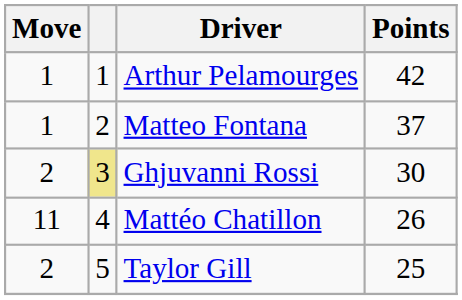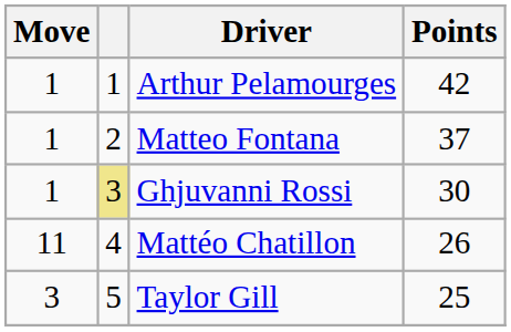Ghjuvanni Rossi | Move: 2 -> 1
Taylor Gill | Move: 2 -> 3
